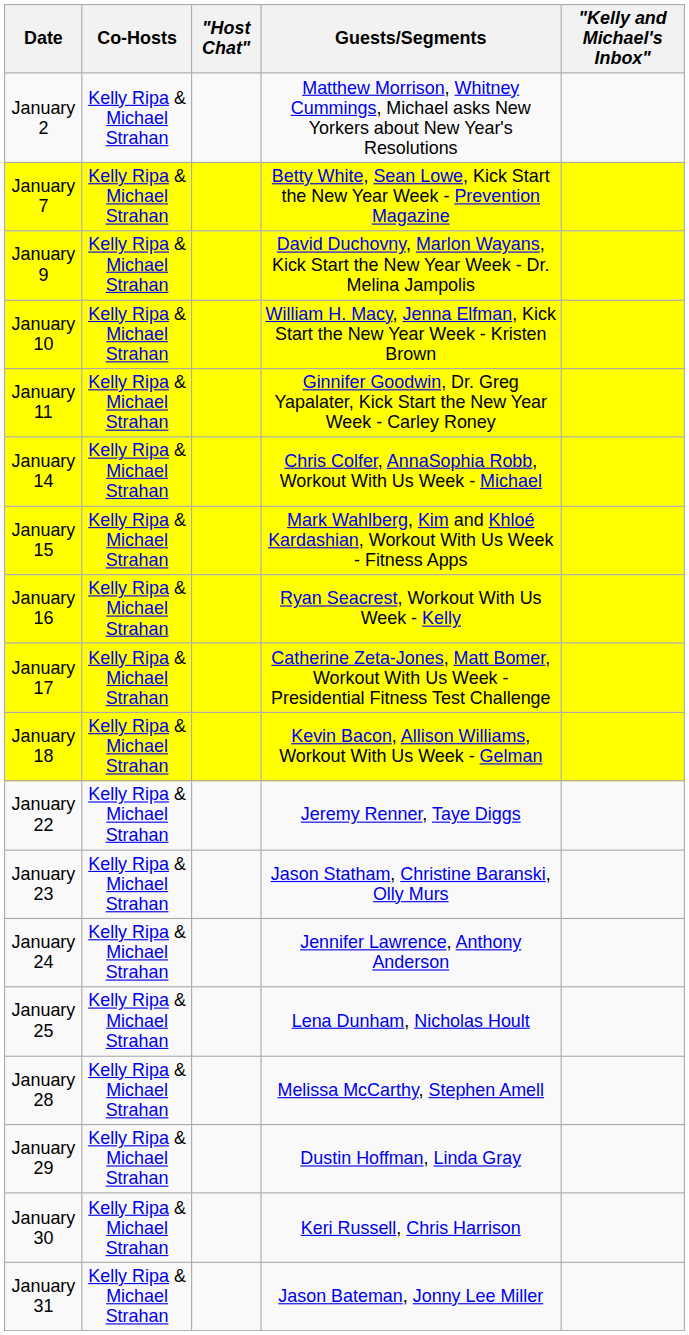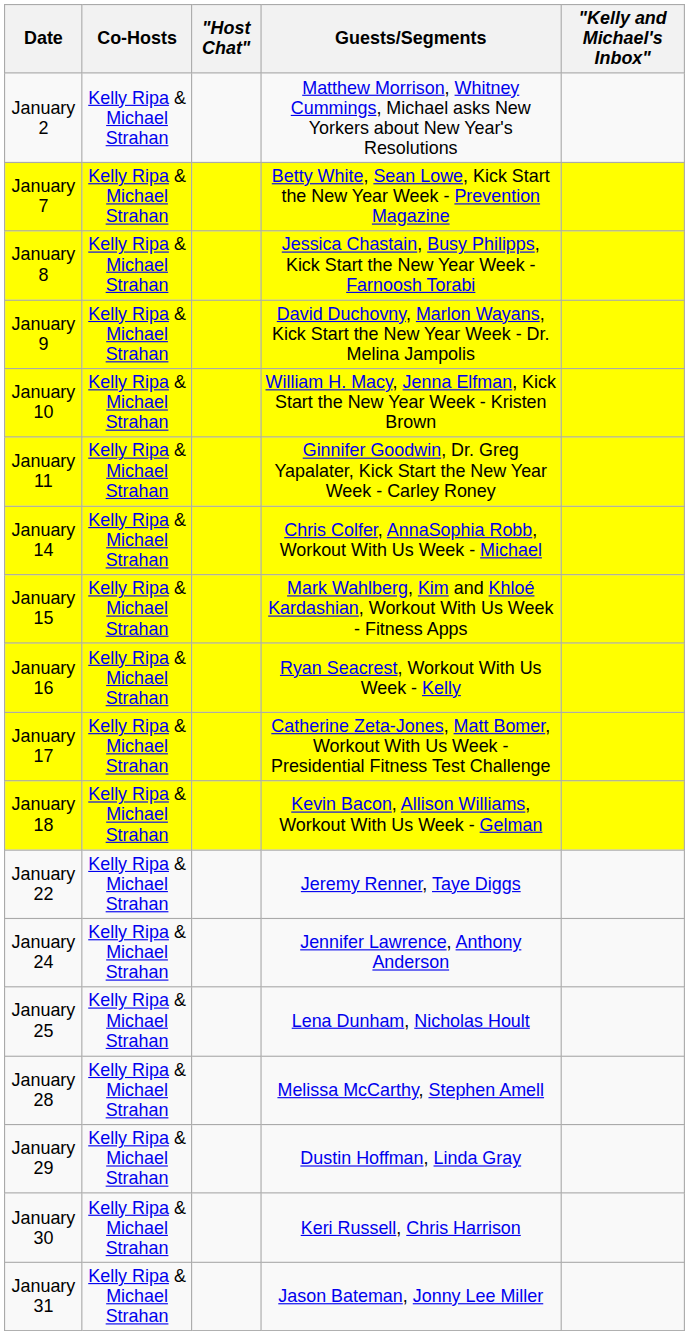+ row: January 8 | Kelly Ripa & Michael Strahan | Jessica Chastain, Busy Philipps, Kick Start the New Year Week - Farnoosh Torabi
- row: January 23 | Kelly Ripa & Michael Strahan | Jason Statham, Christine Baranski, Olly Murs
